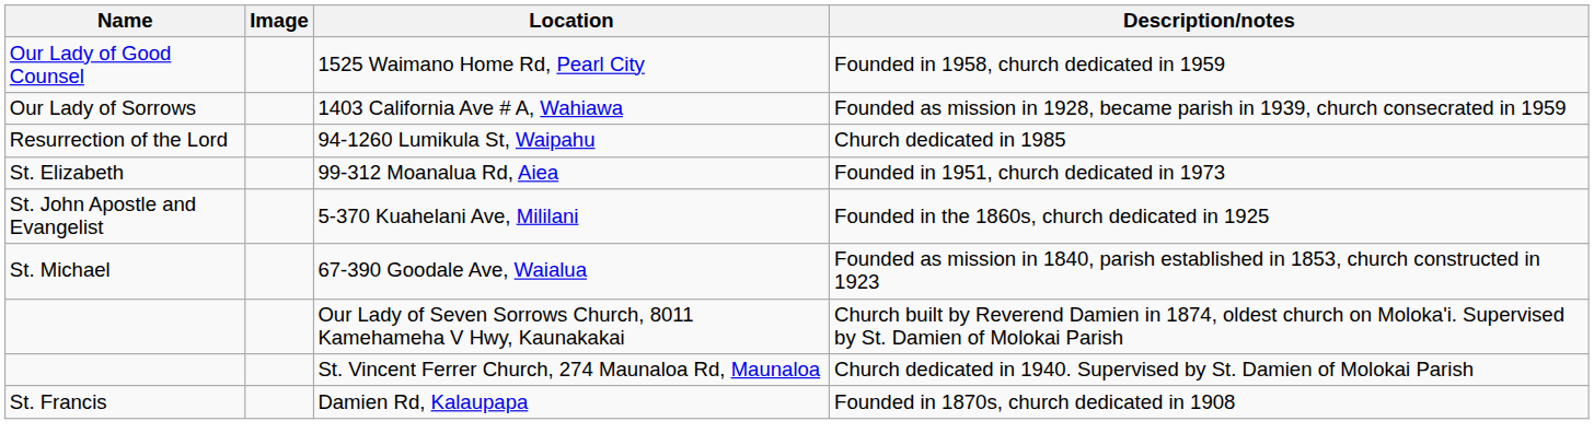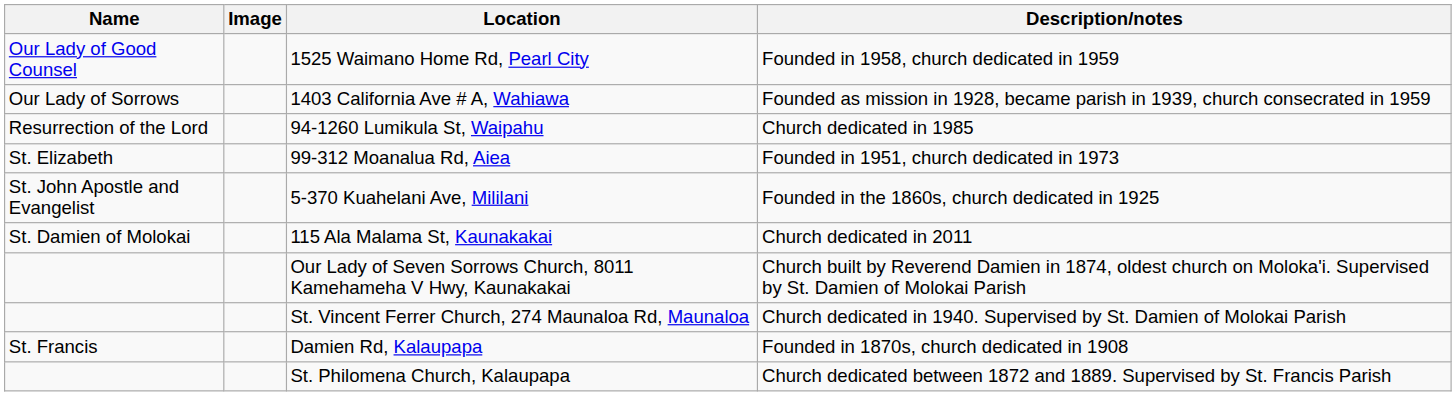- row: St. Michael | 67-390 Goodale Ave, Waialua | Founded as mission in 1840, parish established in 1853, church constructed in 1923
+ row: St. Damien of Molokai | 115 Ala Malama St, Kaunakakai | Church dedicated in 2011
+ row: St. Philomena Church, Kalaupapa | Church dedicated between 1872 and 1889. Supervised by St. Francis Parish
